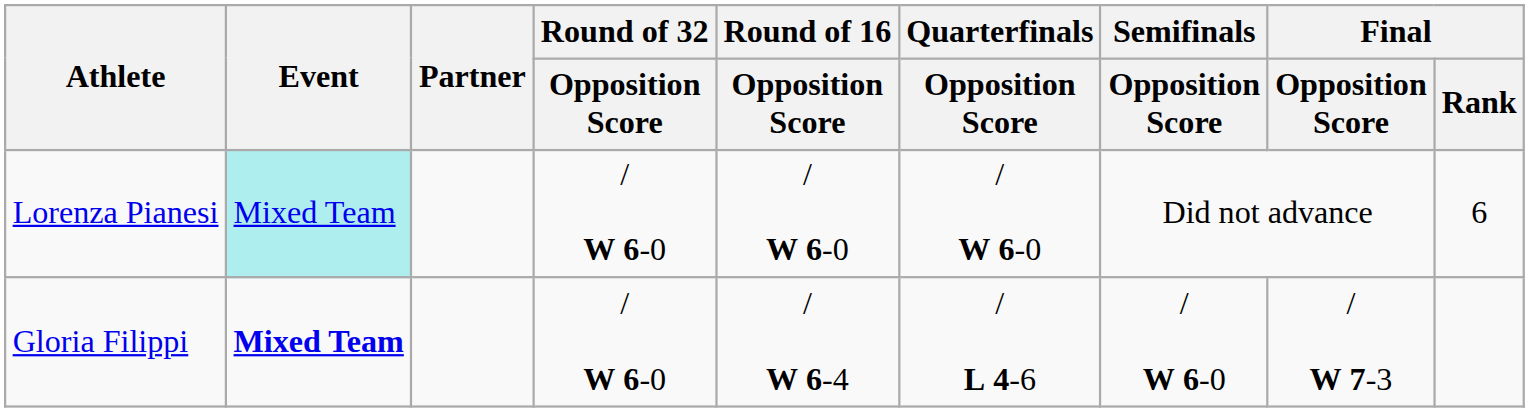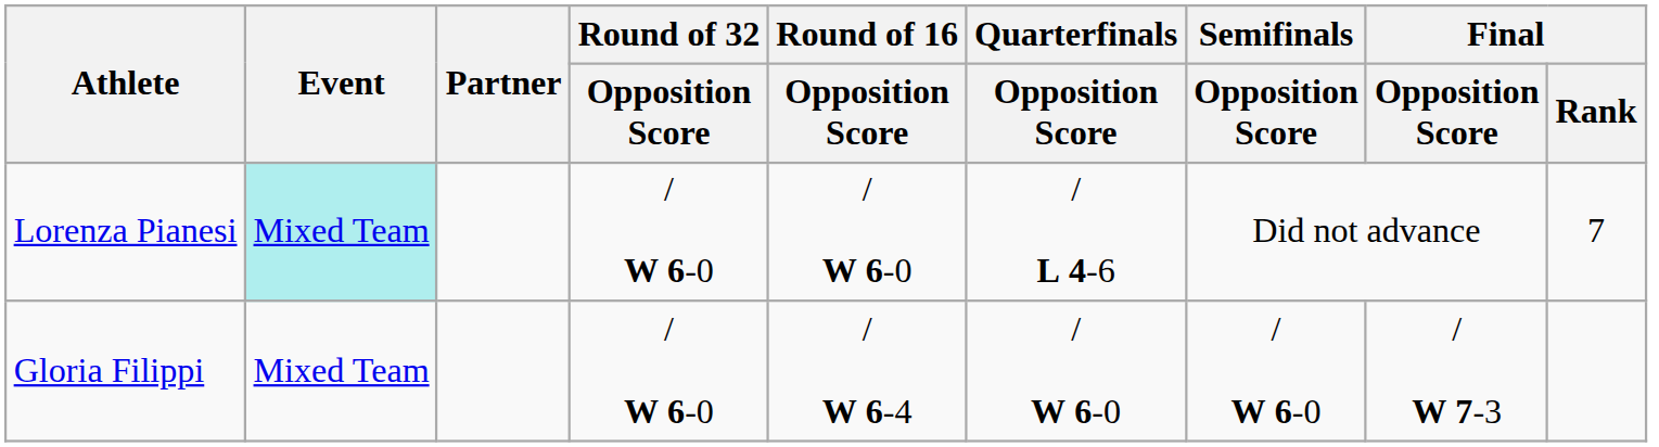Lorenza Pianesi | Quarterfinals / Opposition Score: / W 6-0 -> / L 4-6
Lorenza Pianesi | Final / Rank: 6 -> 7
Gloria Filippi | Event: bold -> normal
Gloria Filippi | Quarterfinals / Opposition Score: / L 4-6 -> / W 6-0
